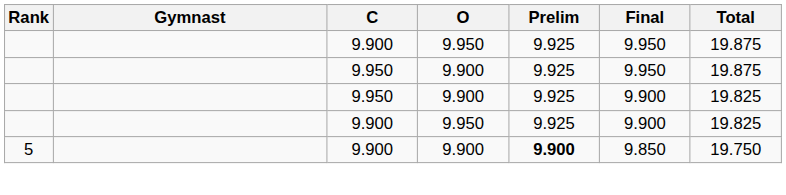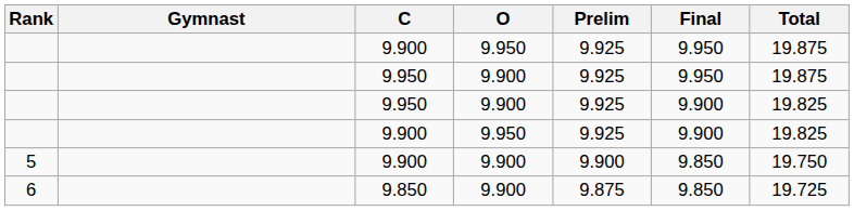5 | Prelim: bold -> normal
+ row: 6 | 9.850 | 9.900 | 9.875 | 9.850 | 19.725
